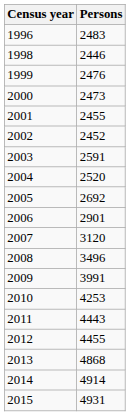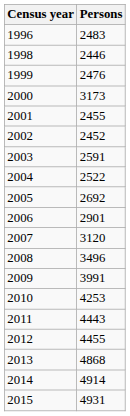2000 | Persons: 2473 -> 3173
2004 | Persons: 2520 -> 2522
